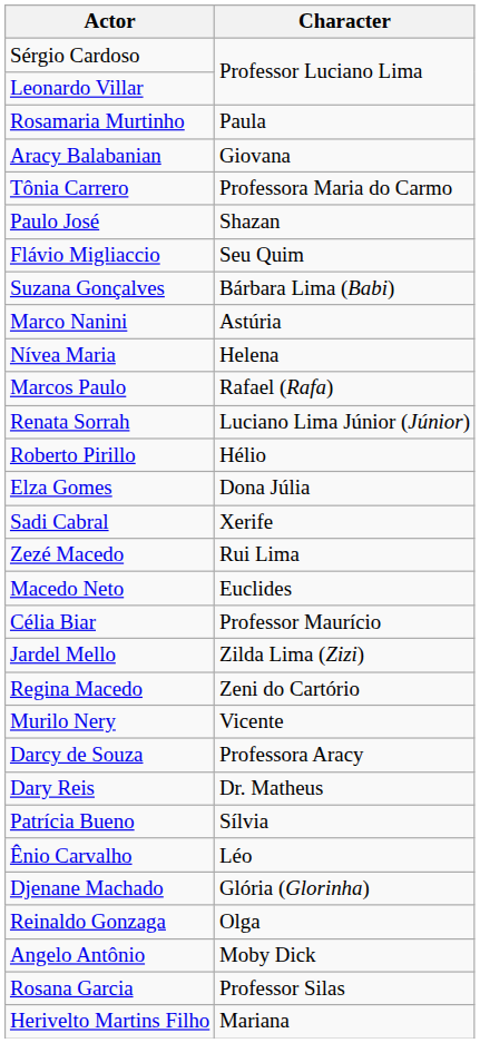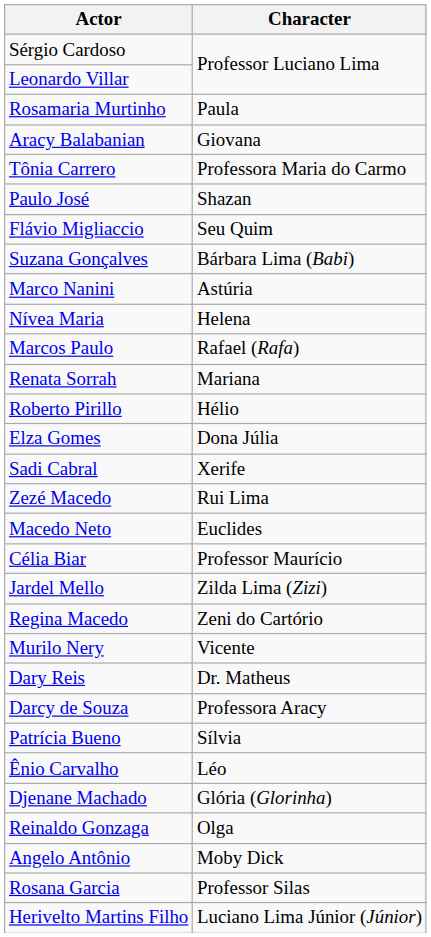Renata Sorrah | Character: Luciano Lima Júnior (Júnior) -> Mariana
rows swapped: Darcy de Souza <-> Dary Reis
Herivelto Martins Filho | Character: Mariana -> Luciano Lima Júnior (Júnior)
